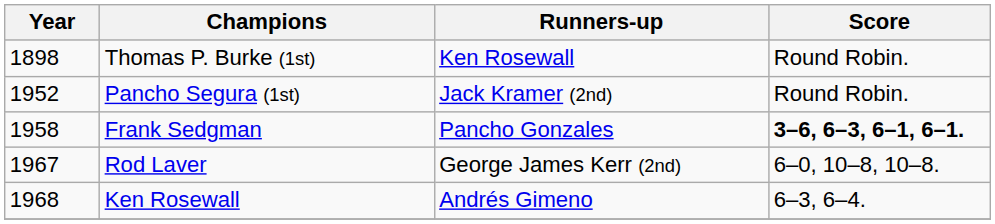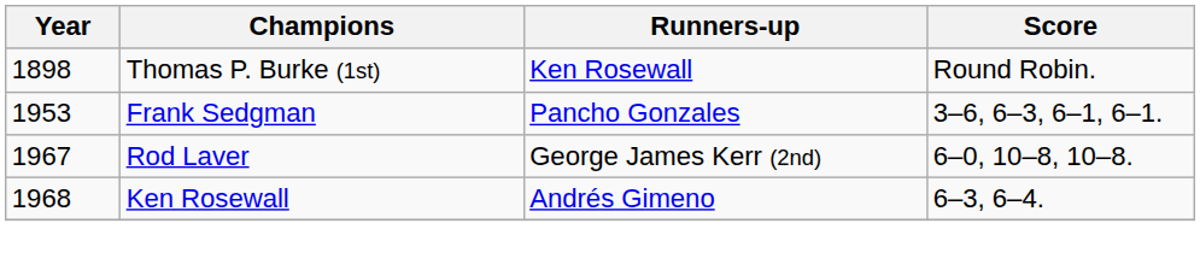- row: 1952 | Pancho Segura (1st) | Jack Kramer (2nd) | Round Robin.
Frank Sedgman | Year: 1958 -> 1953
Frank Sedgman | Score: bold -> normal
